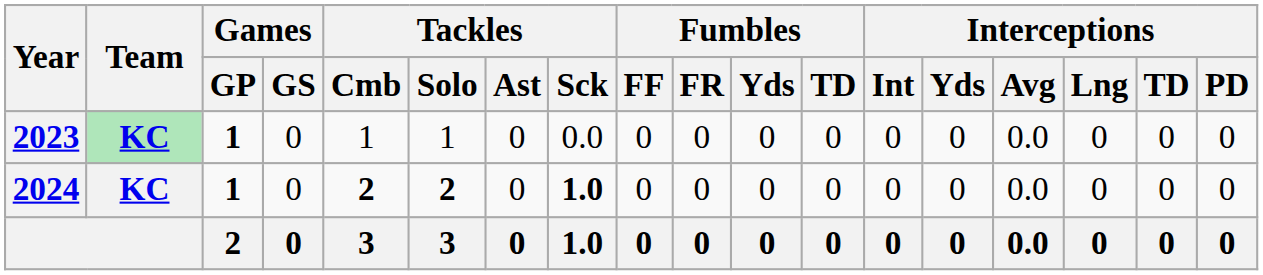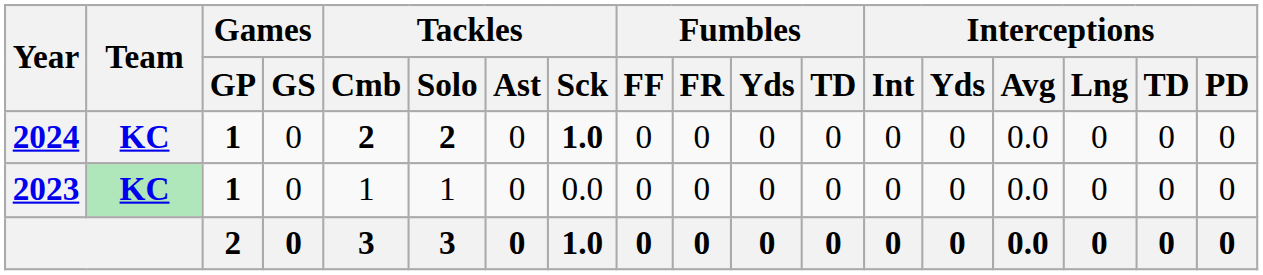rows swapped: 2023 <-> 2024
